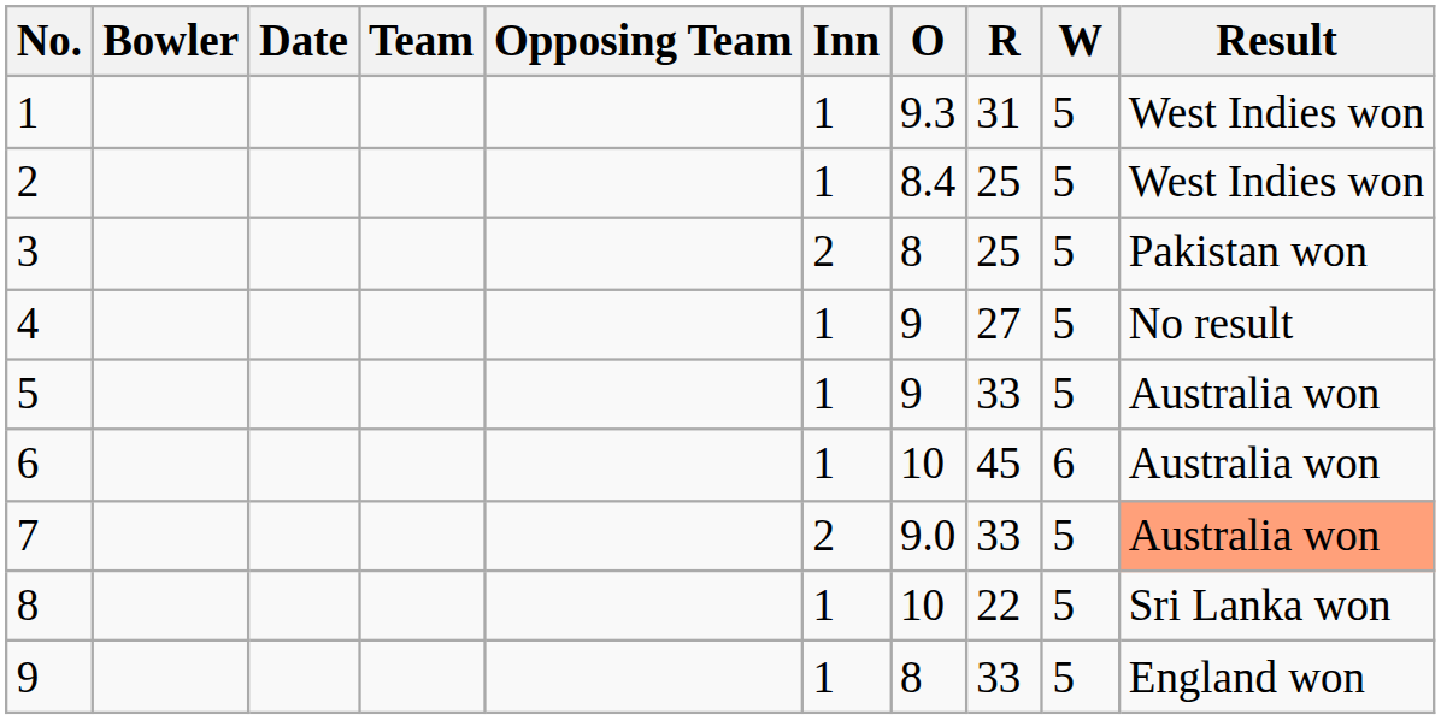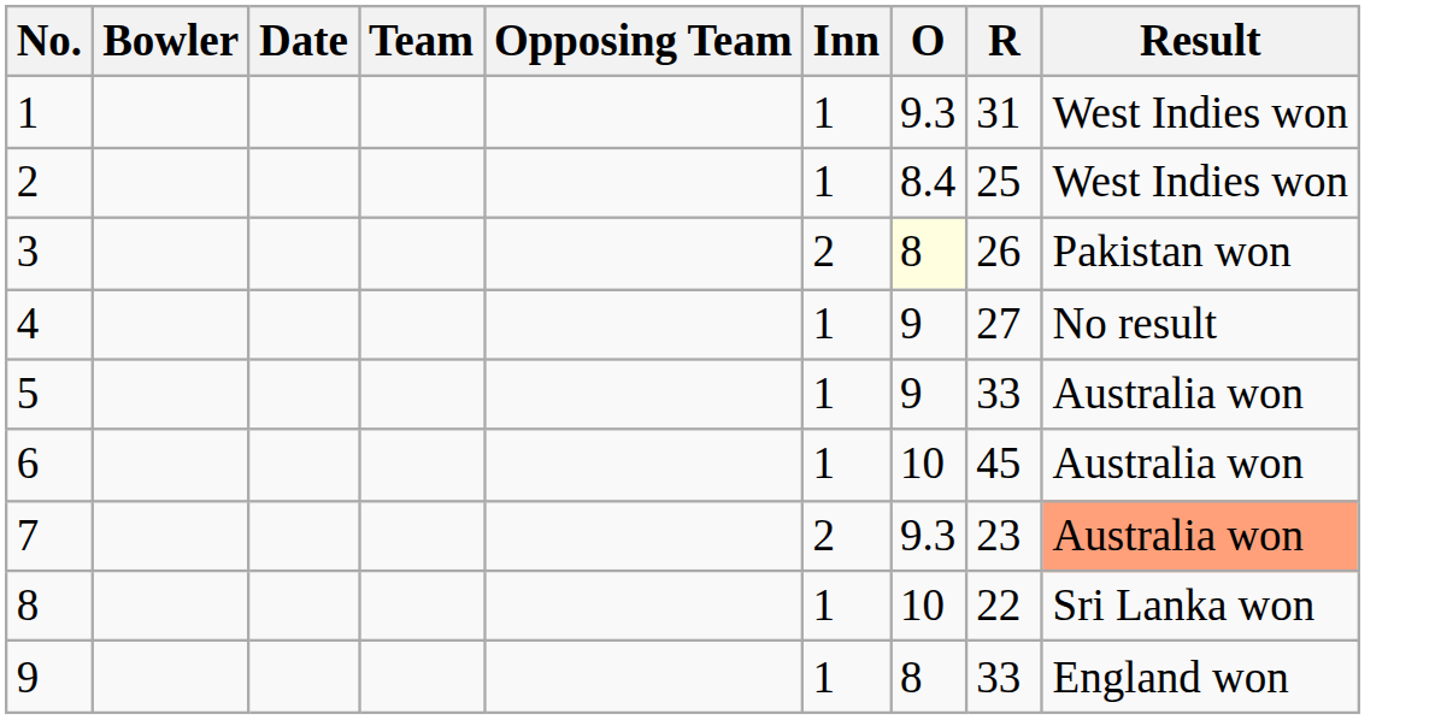- column: W | 5 | 5 | 5 | 5 | 5 | 6 | 5 | 5 | 5
3 | O: no background -> lightyellow background
3 | R: 25 -> 26
7 | O: 9.0 -> 9.3
7 | R: 33 -> 23
